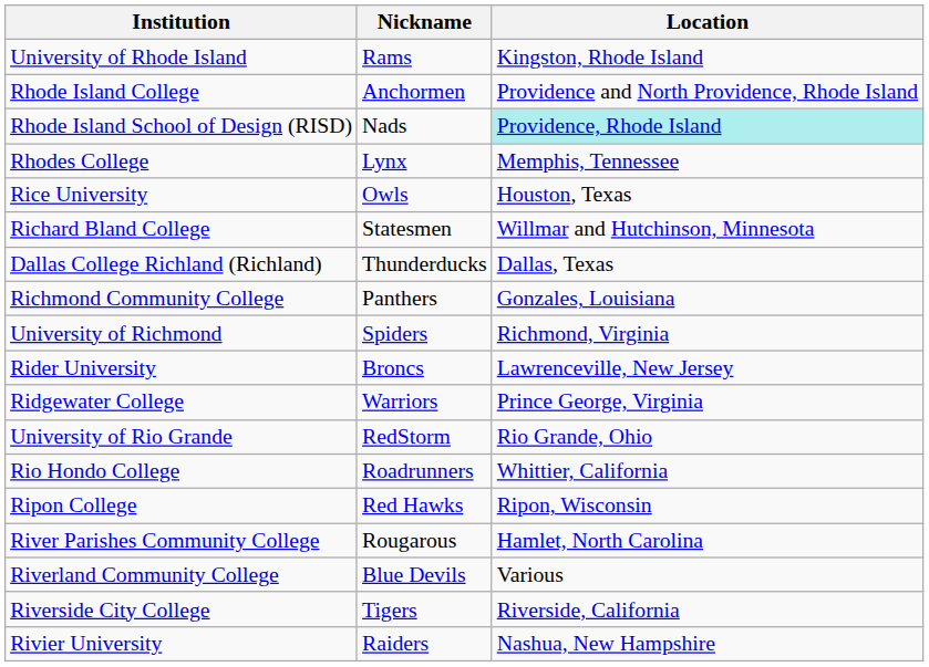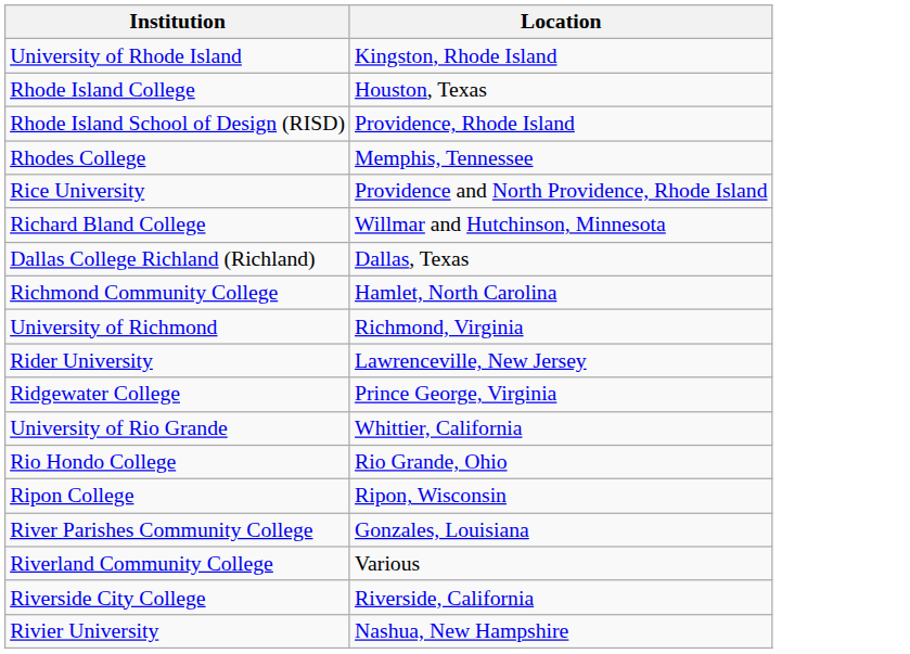- column: Nickname | Rams | Anchormen | Nads | Lynx | Owls | Statesmen | Thunderducks | Panthers | Spiders | Broncs | Warriors | RedStorm | Roadrunners | Red Hawks | Rougarous | Blue Devils | Tigers | Raiders
Rhode Island College | Location: Providence and North Providence, Rhode Island -> Houston, Texas
Rhode Island School of Design (RISD) | Location: paleturquoise background -> no background
Rice University | Location: Houston, Texas -> Providence and North Providence, Rhode Island
Richmond Community College | Location: Gonzales, Louisiana -> Hamlet, North Carolina
University of Rio Grande | Location: Rio Grande, Ohio -> Whittier, California
Rio Hondo College | Location: Whittier, California -> Rio Grande, Ohio
River Parishes Community College | Location: Hamlet, North Carolina -> Gonzales, Louisiana
